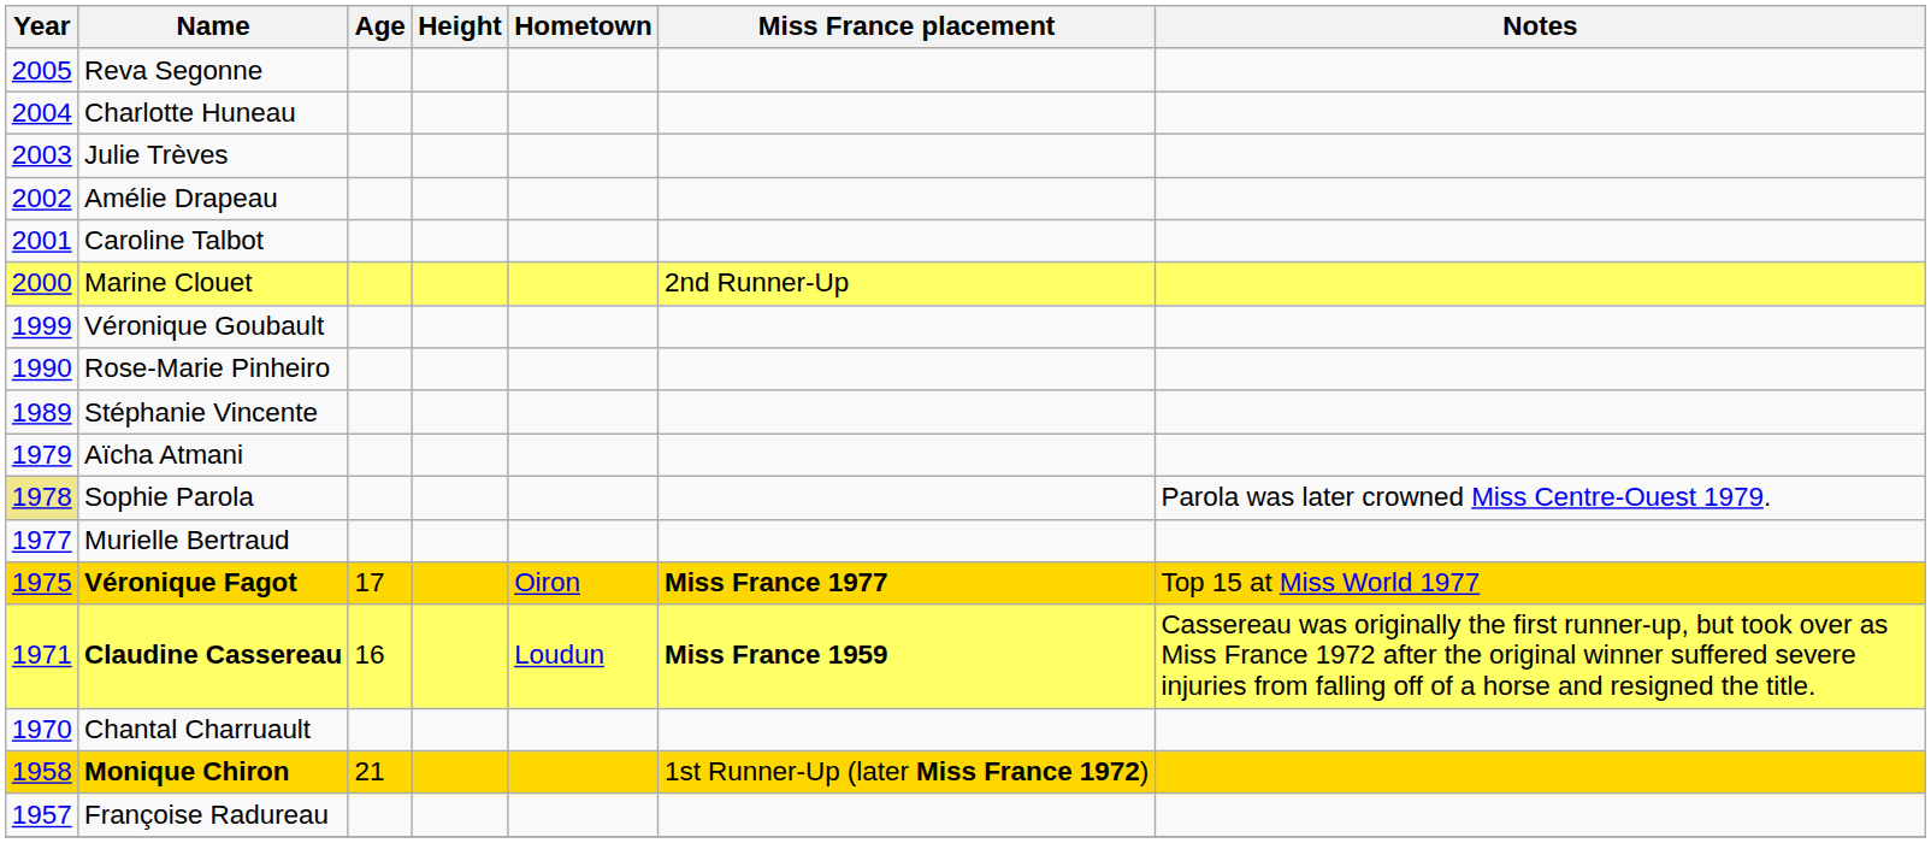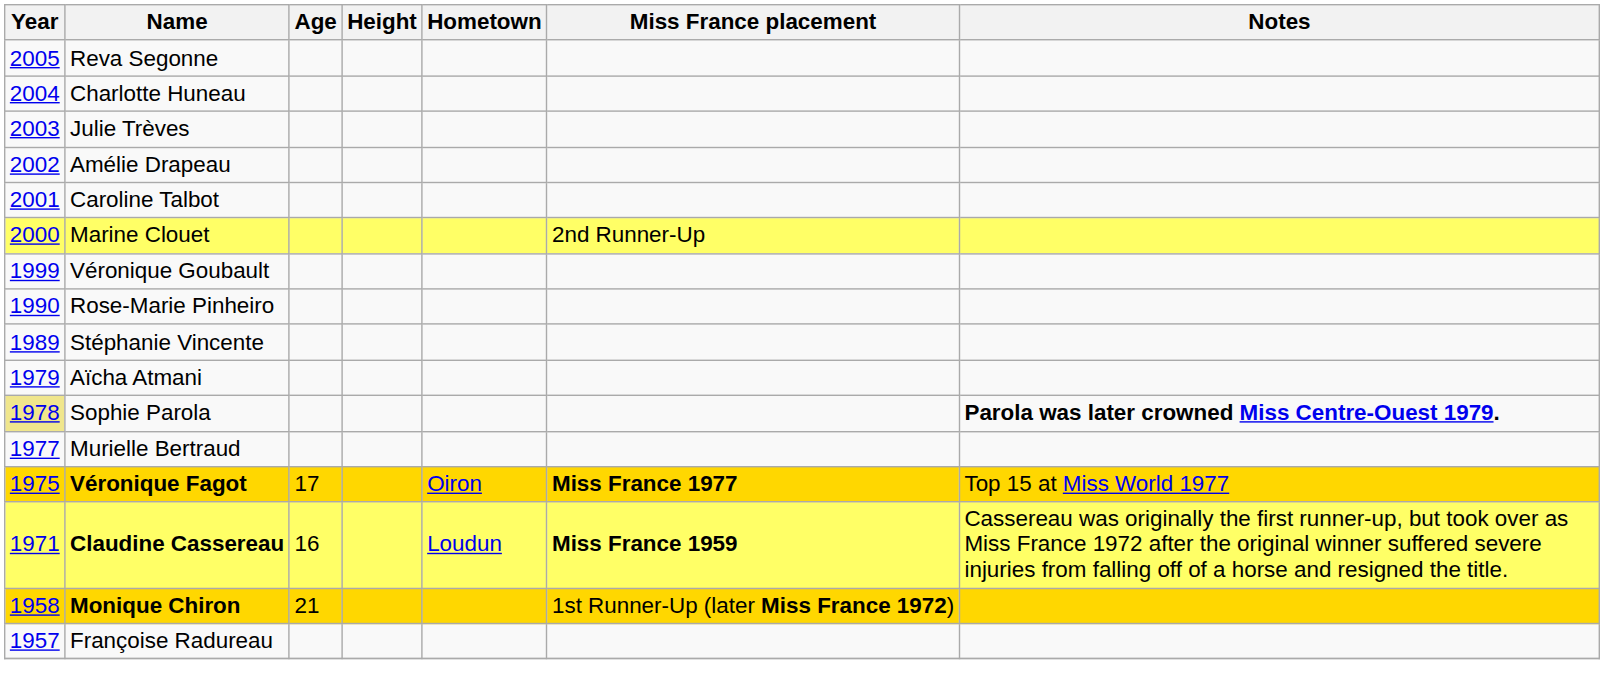Sophie Parola | Notes: normal -> bold
- row: 1970 | Chantal Charruault
